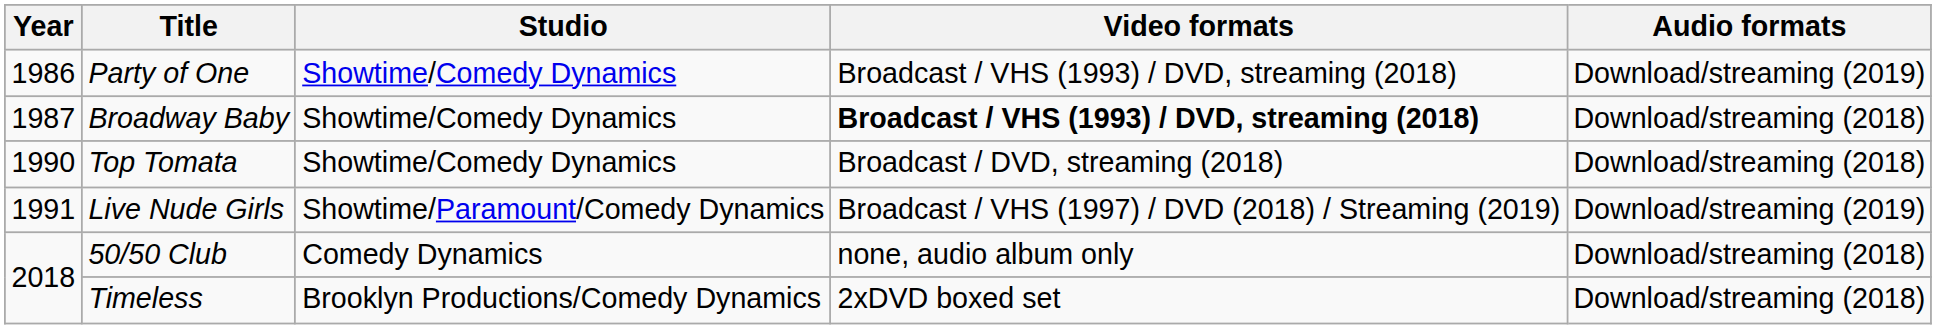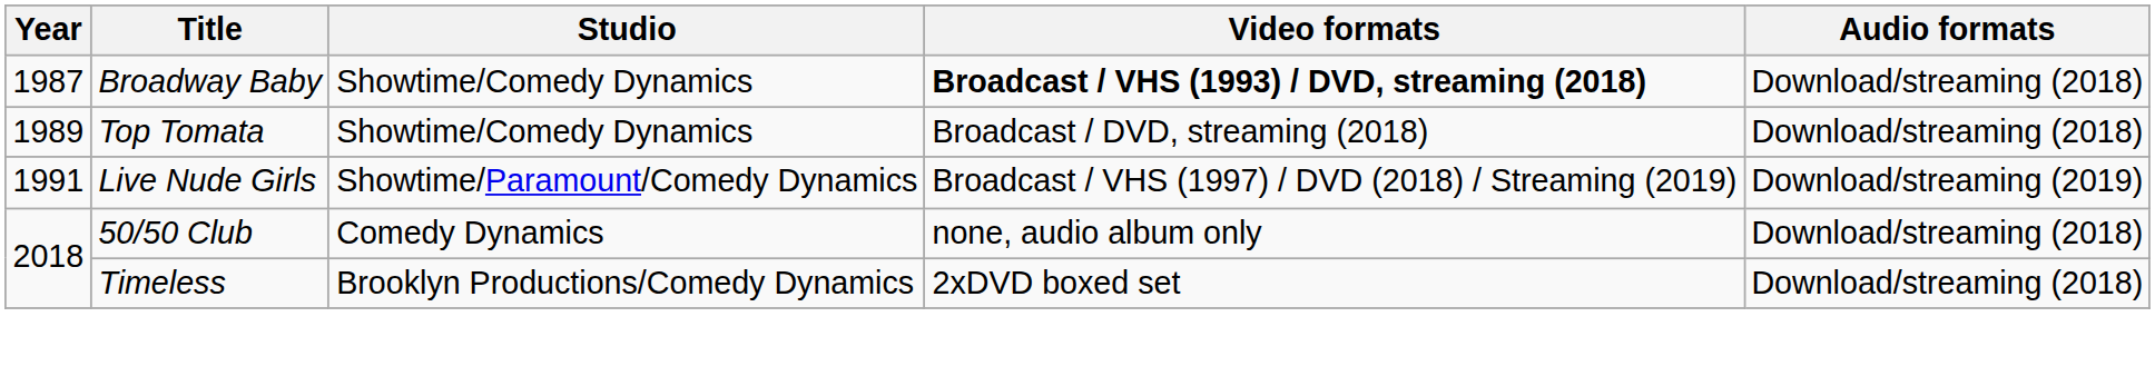- row: 1986 | Party of One | Showtime/Comedy Dynamics | Broadcast / VHS (1993) / DVD, streaming (2018) | Download/streaming (2019)
Top Tomata | Year: 1990 -> 1989
